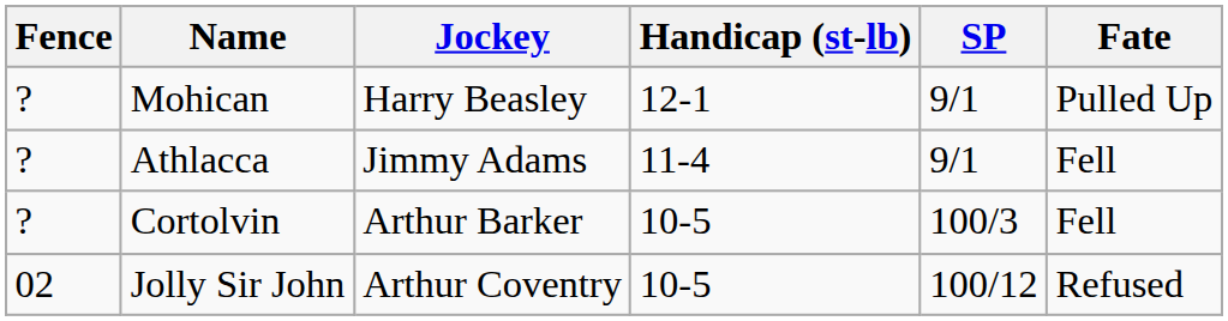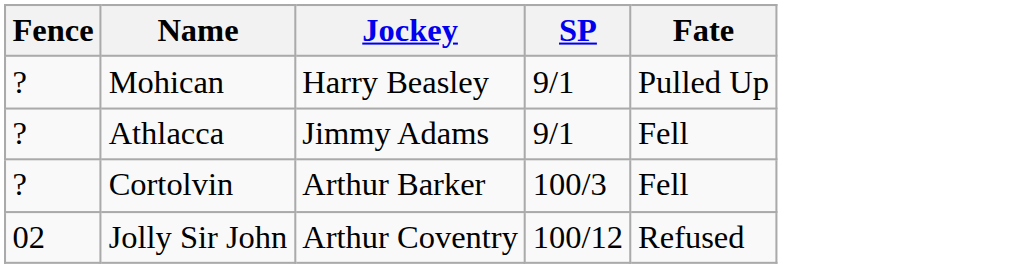- column: Handicap (st-lb) | 12-1 | 11-4 | 10-5 | 10-5
